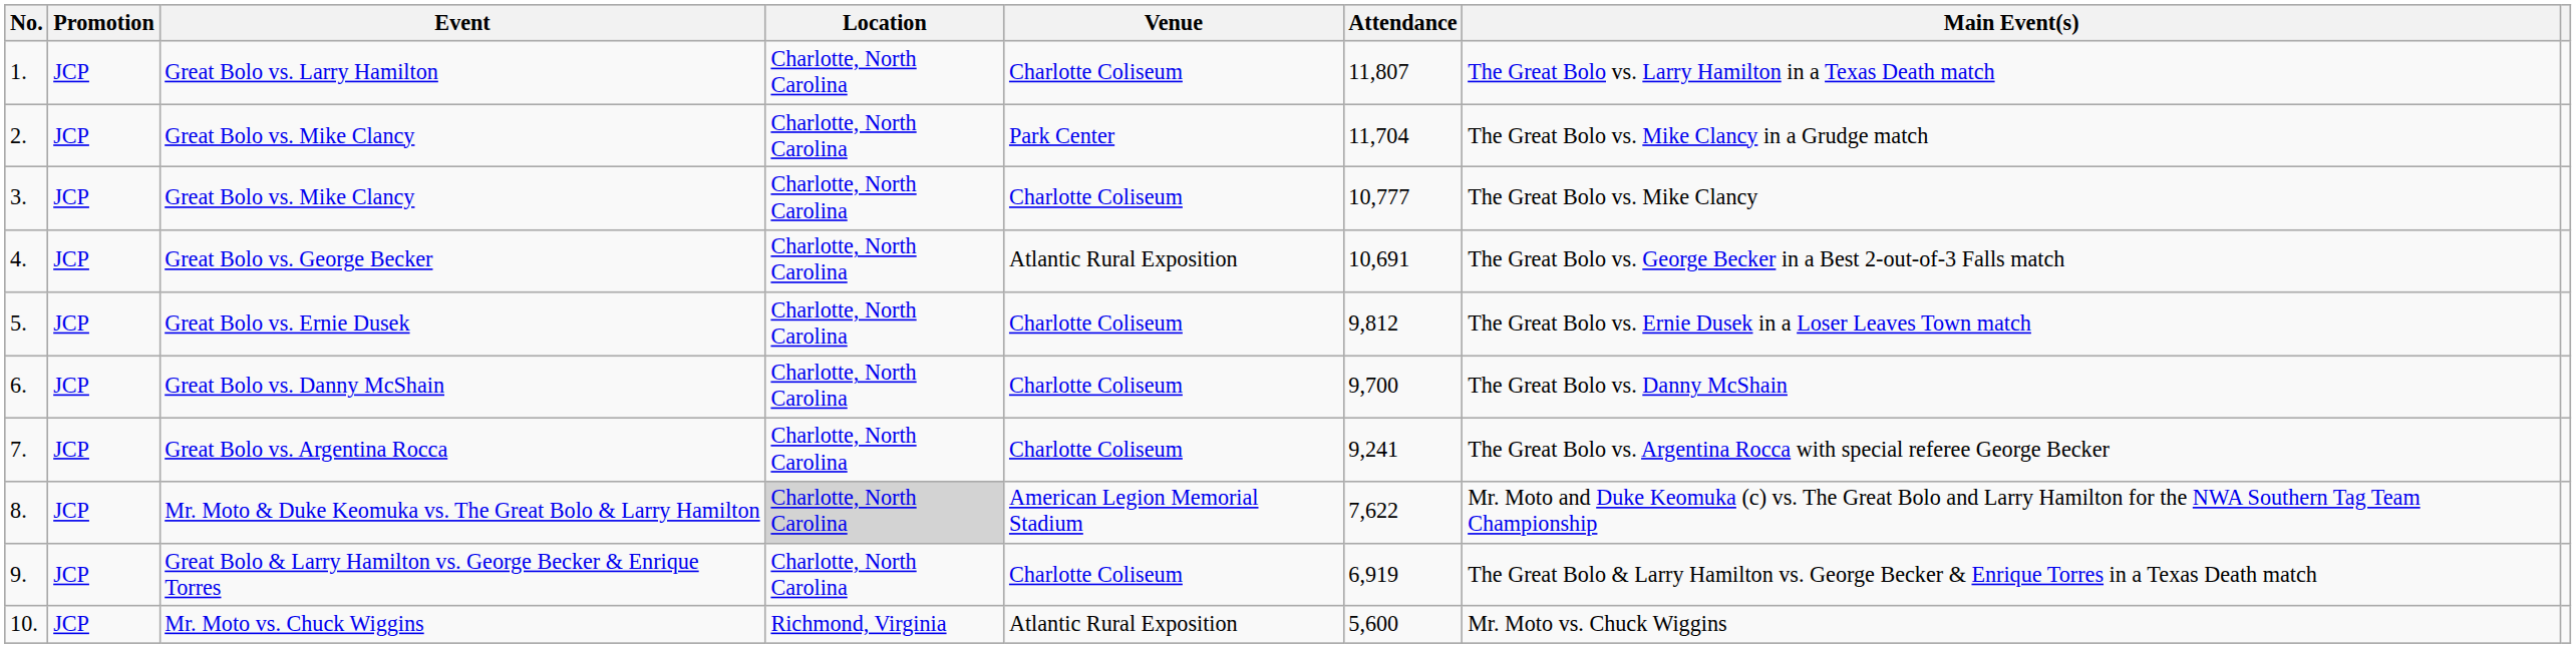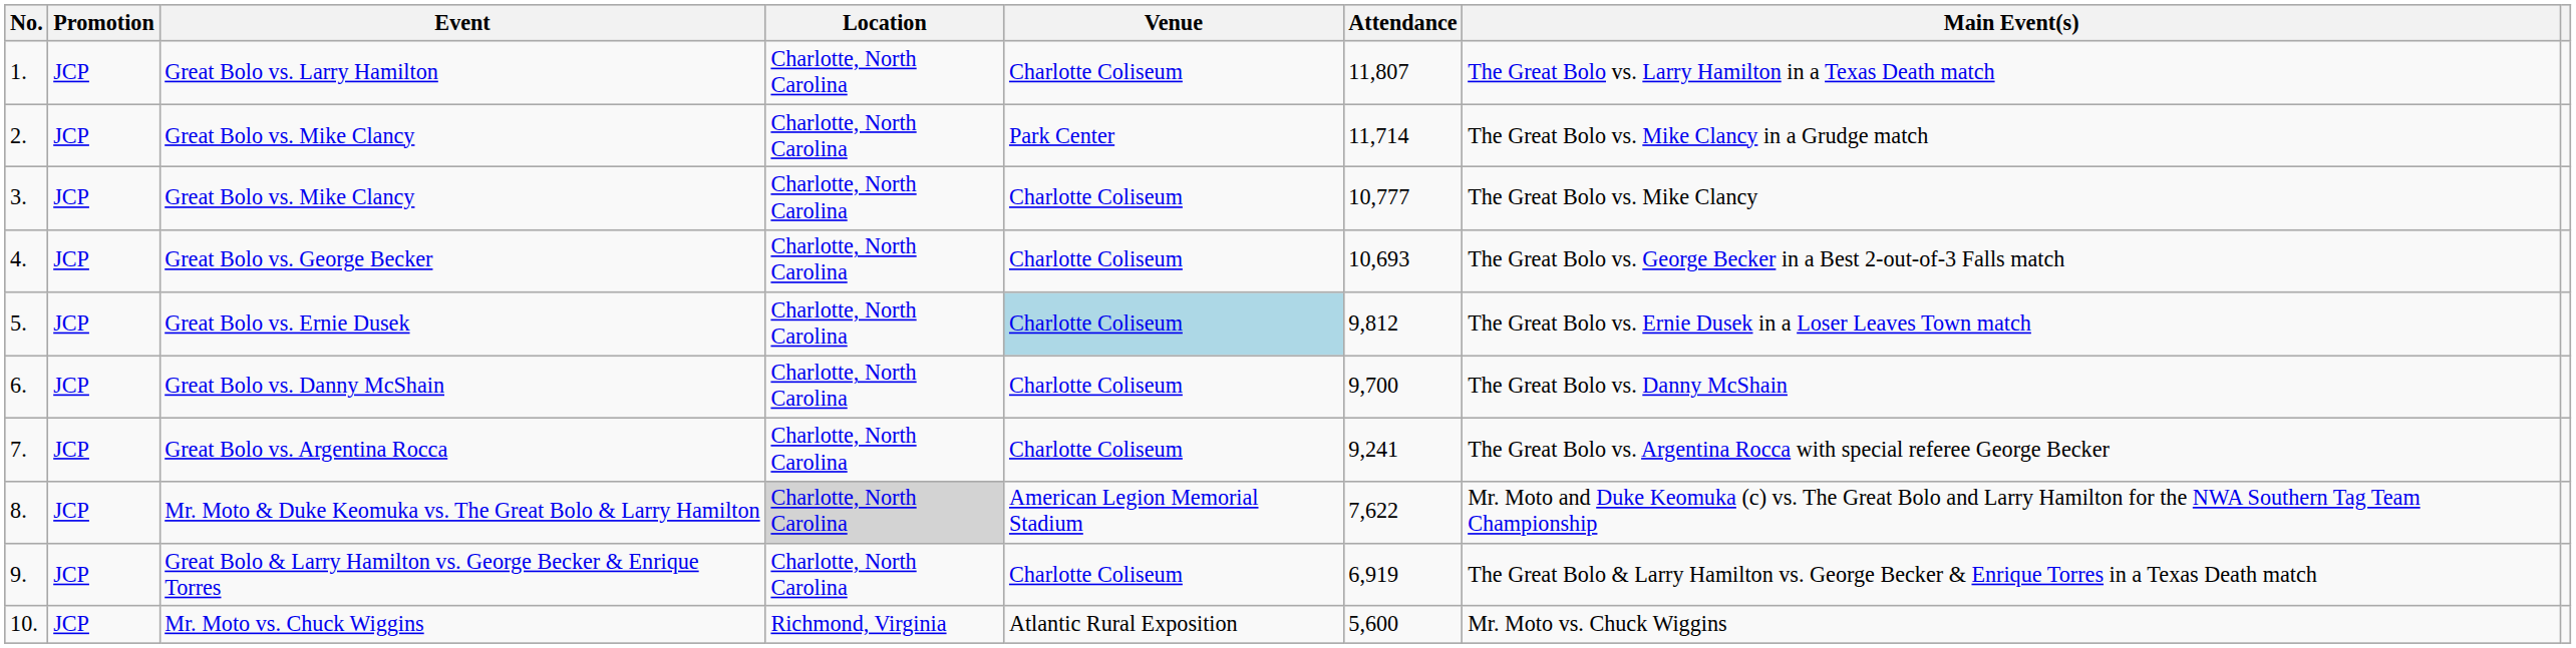2. / Great Bolo vs. Mike Clancy | Attendance: 11,704 -> 11,714
Great Bolo vs. George Becker | Venue: Atlantic Rural Exposition -> Charlotte Coliseum
Great Bolo vs. George Becker | Attendance: 10,691 -> 10,693
Great Bolo vs. Ernie Dusek | Venue: no background -> lightblue background
